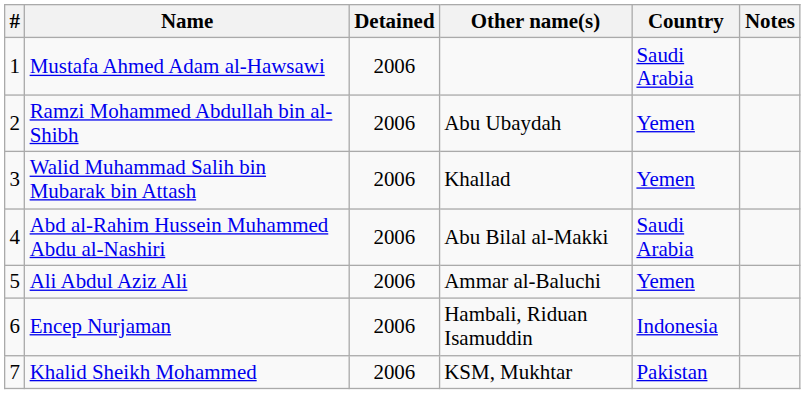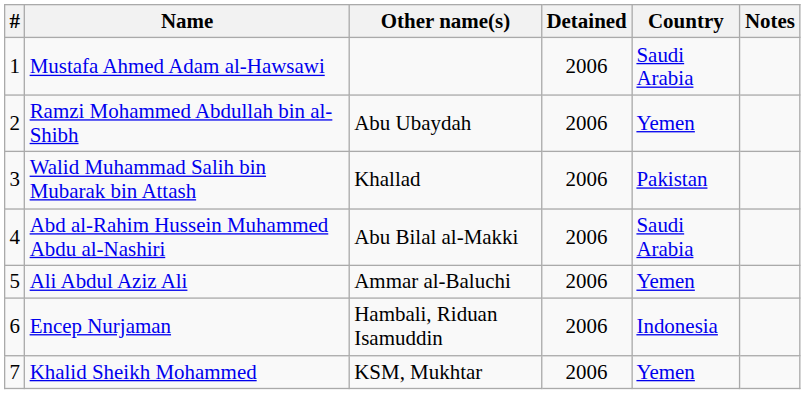columns swapped: Other name(s) <-> Detained
Walid Muhammad Salih bin Mubarak bin Attash | Country: Yemen -> Pakistan
Khalid Sheikh Mohammed | Country: Pakistan -> Yemen
